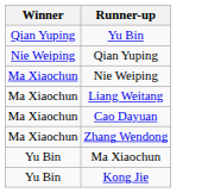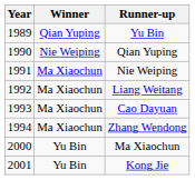+ column: Year | 1989 | 1990 | 1991 | 1992 | 1993 | 1994 | 2000 | 2001
